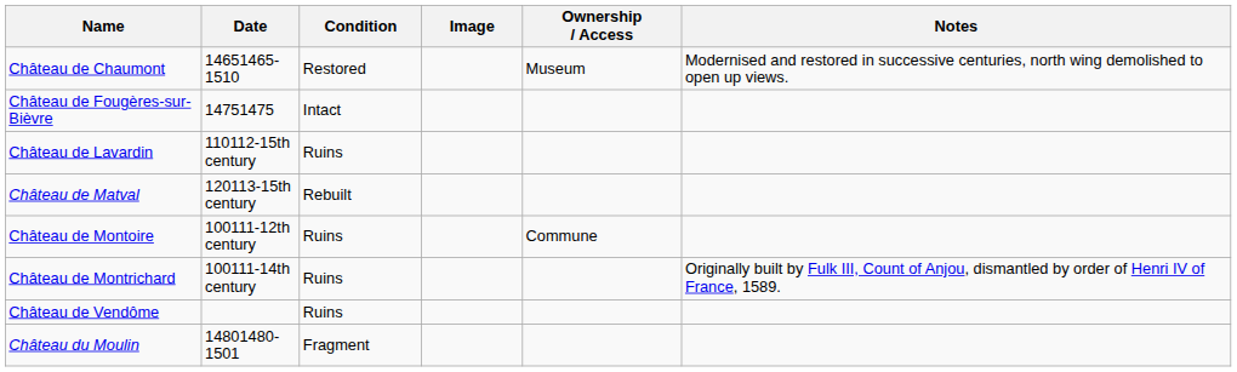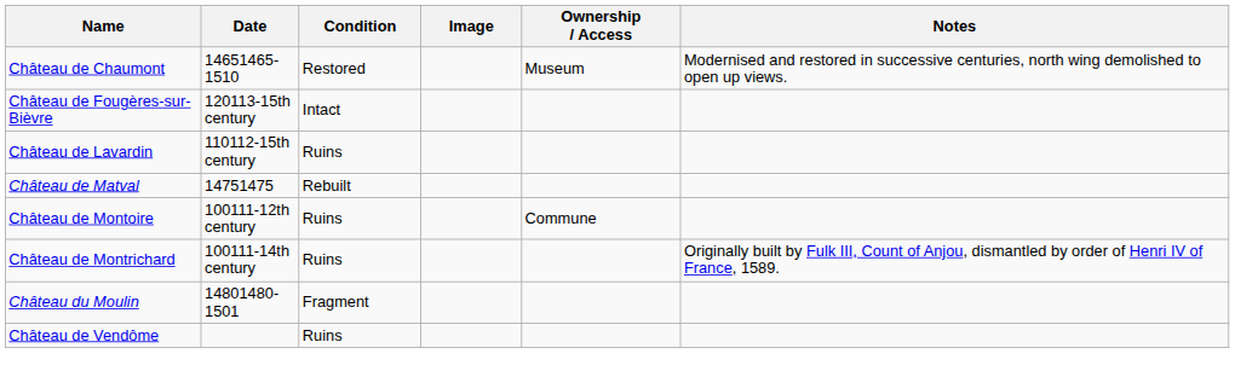Château de Fougères-sur-Bièvre | Date: 14751475 -> 120113-15th century
Château de Matval | Date: 120113-15th century -> 14751475
rows swapped: Château du Moulin <-> Château de Vendôme
